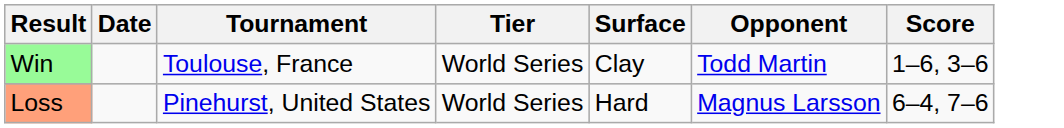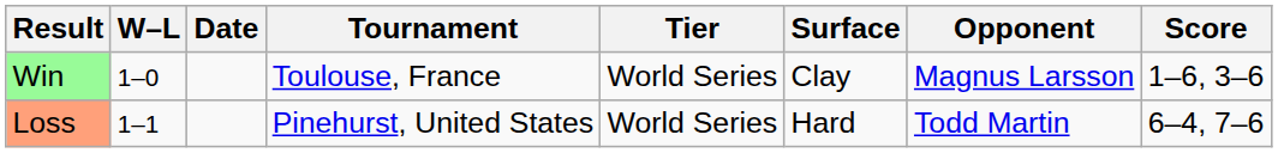+ column: W–L | 1–0 | 1–1
Win | Opponent: Todd Martin -> Magnus Larsson
Loss | Opponent: Magnus Larsson -> Todd Martin
